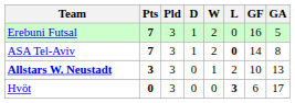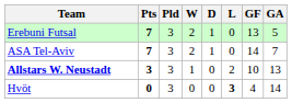columns swapped: W <-> D
Erebuni Futsal | GF: 16 -> 13
ASA Tel-Aviv | L: bold -> normal
ASA Tel-Aviv | GA: 8 -> 7
Hvöt | GF: 6 -> 4
Hvöt | GA: 17 -> 14
